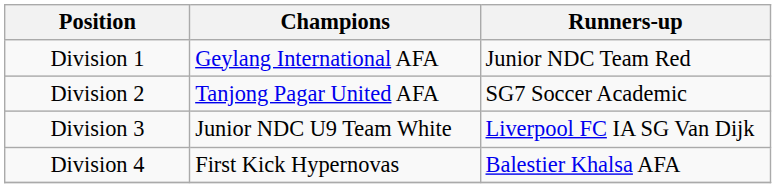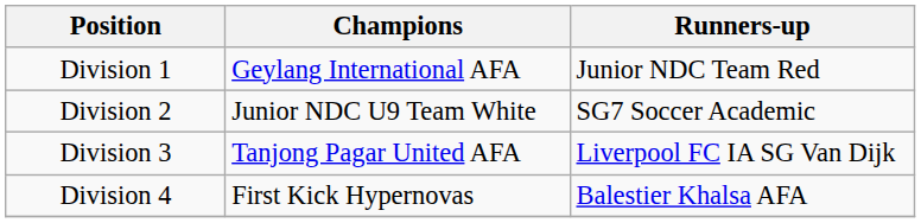Division 2 | Champions: Tanjong Pagar United AFA -> Junior NDC U9 Team White
Division 3 | Champions: Junior NDC U9 Team White -> Tanjong Pagar United AFA
